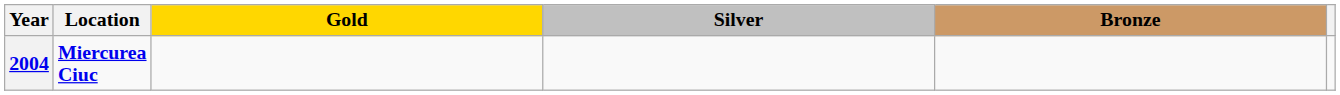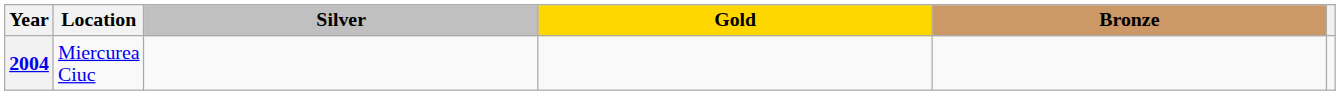columns swapped: Gold <-> Silver
2004 | Location: bold -> normal
